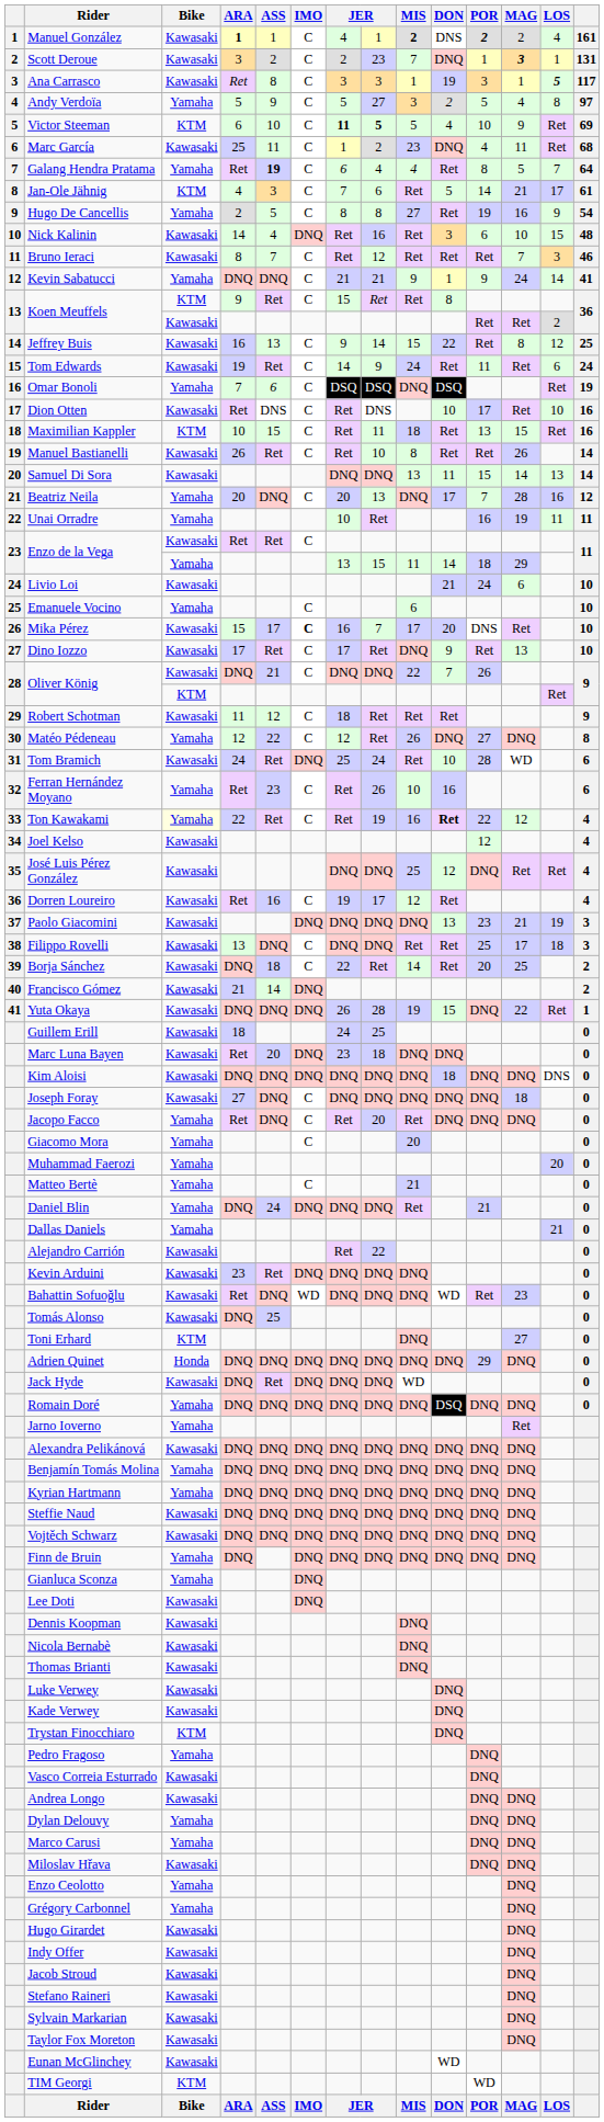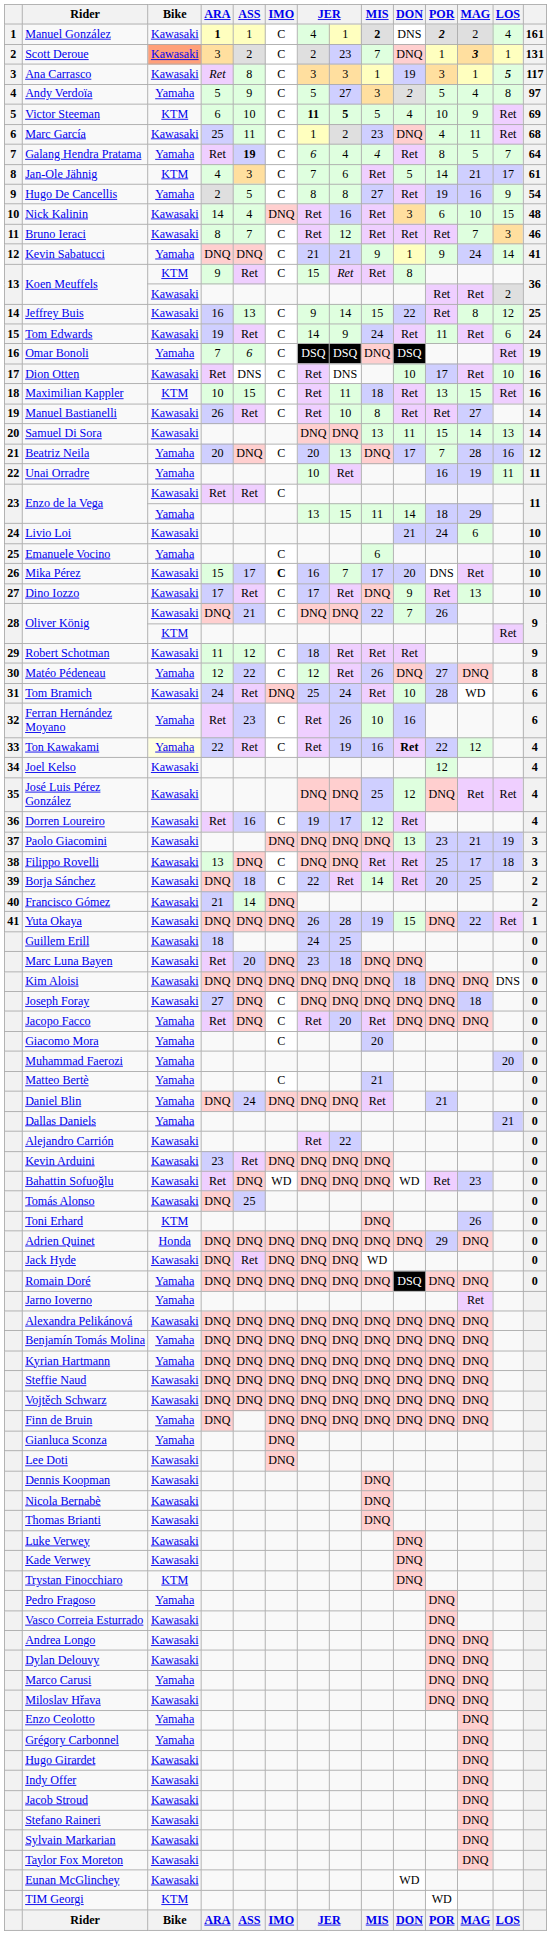Scott Deroue | Bike: no background -> lightsalmon background
Manuel Bastianelli | MAG: 26 -> 27
Toni Erhard | MAG: 27 -> 26
Dylan Delouvy | Bike: Yamaha -> Kawasaki
